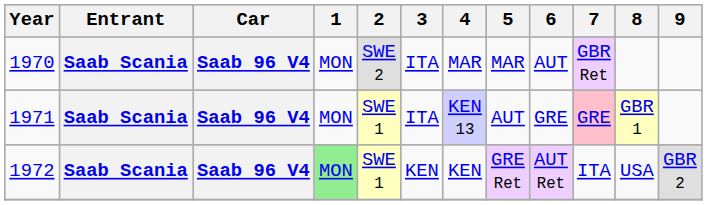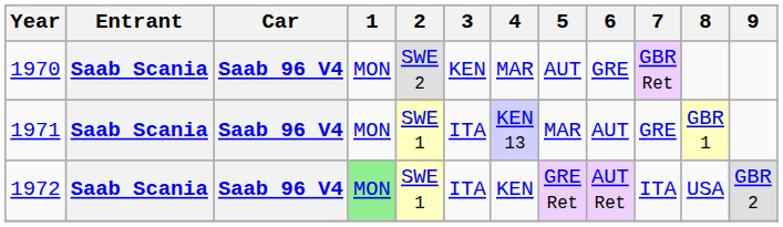1970 | 3: ITA -> KEN
1970 | 5: MAR -> AUT
1970 | 6: AUT -> GRE
1971 | 5: AUT -> MAR
1971 | 6: GRE -> AUT
1971 | 7: pink background -> no background
1972 | 3: KEN -> ITA
